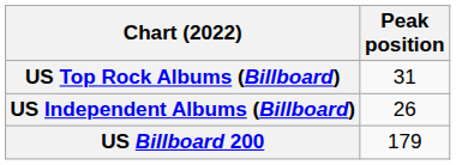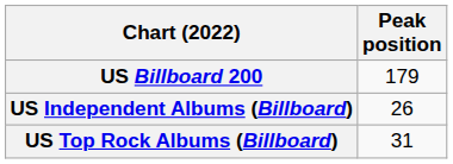rows swapped: US Billboard 200 <-> US Top Rock Albums (Billboard)
